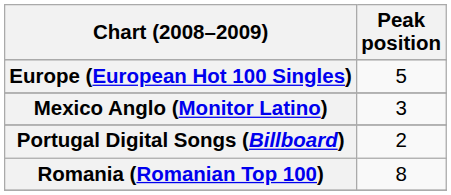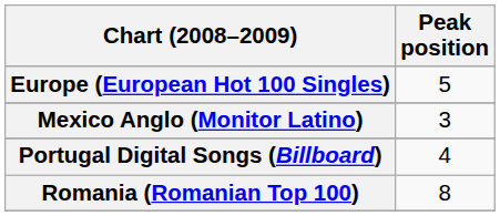Portugal Digital Songs (Billboard) | Peak position: 2 -> 4
